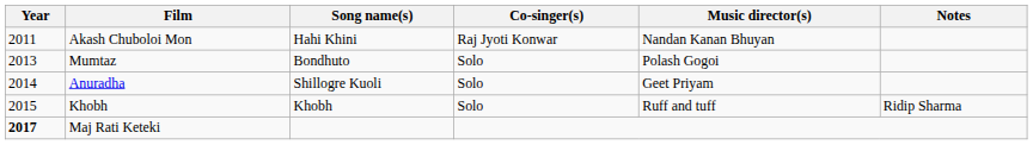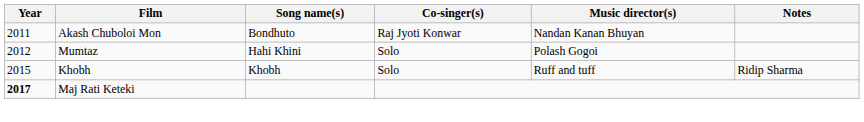Akash Chuboloi Mon | Song name(s): Hahi Khini -> Bondhuto
Mumtaz | Year: 2013 -> 2012
Mumtaz | Song name(s): Bondhuto -> Hahi Khini
- row: 2014 | Anuradha | Shillogre Kuoli | Solo | Geet Priyam
